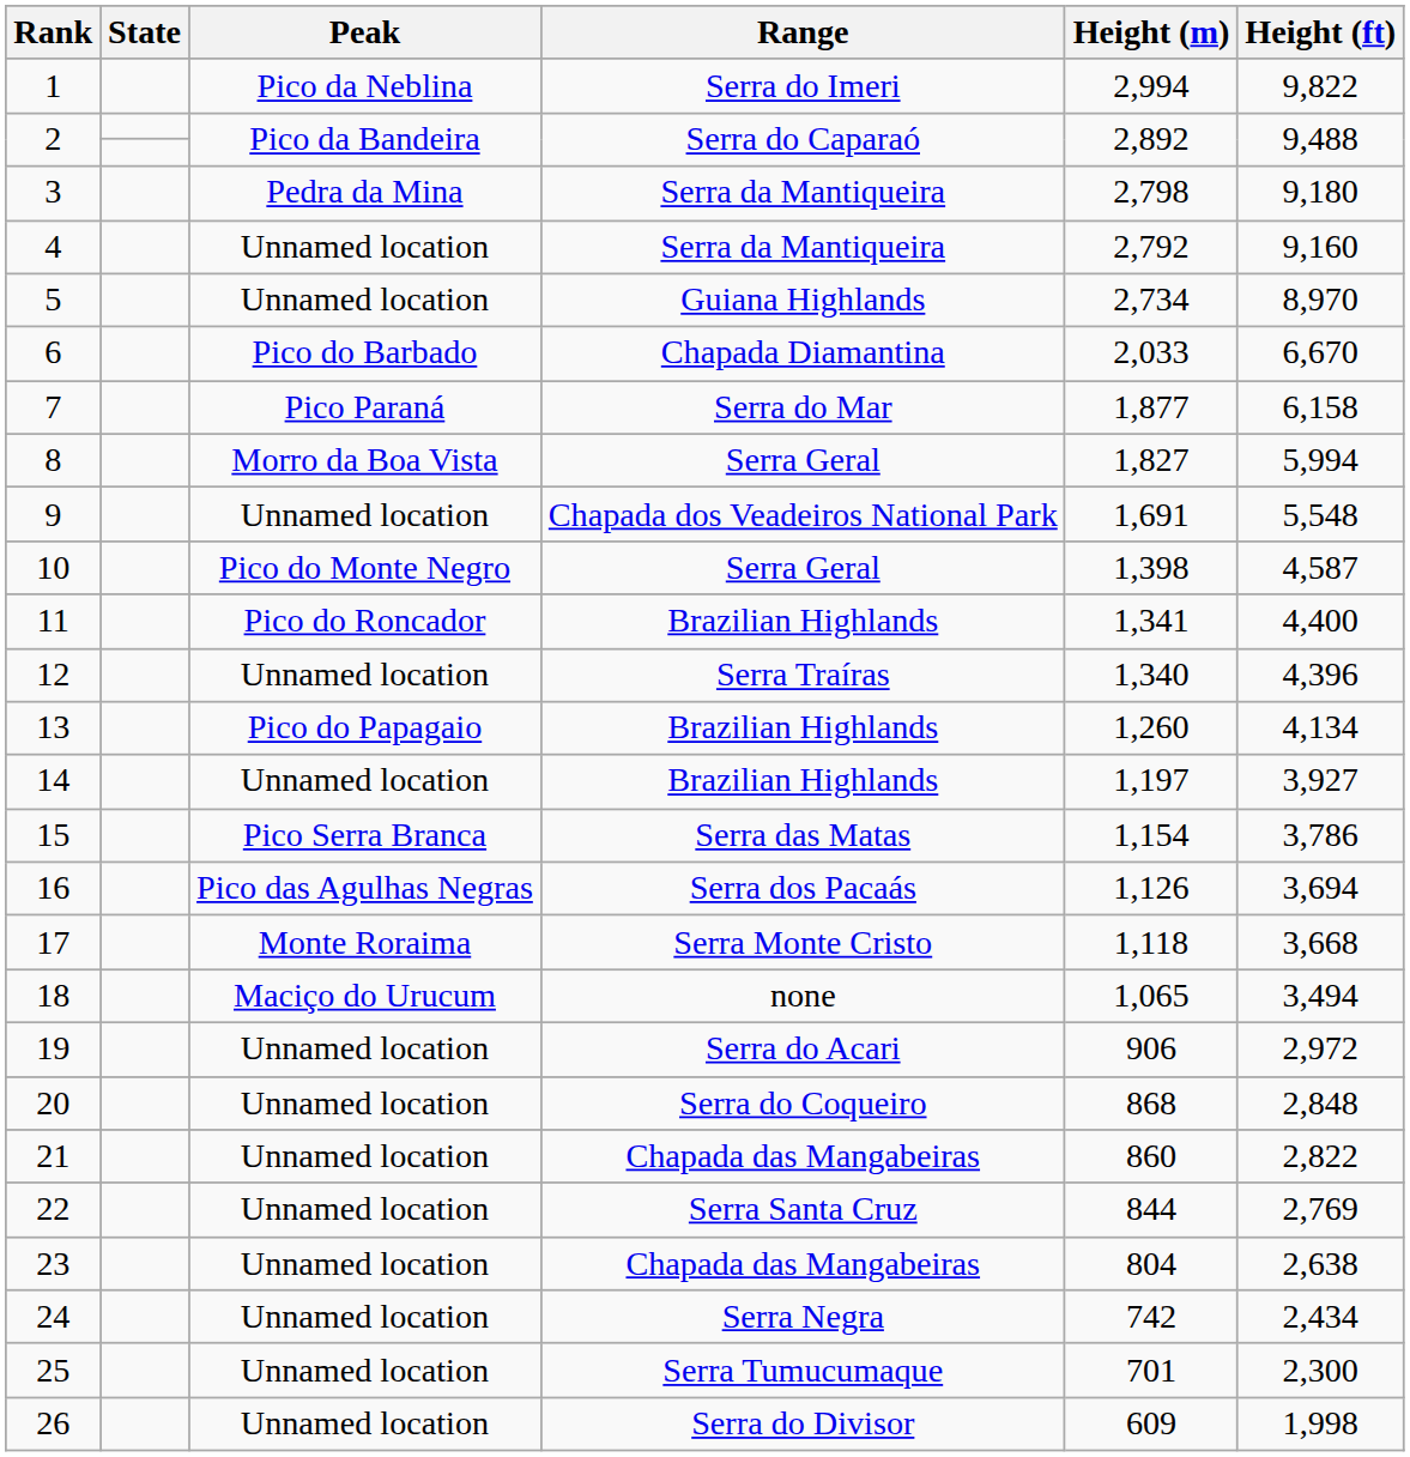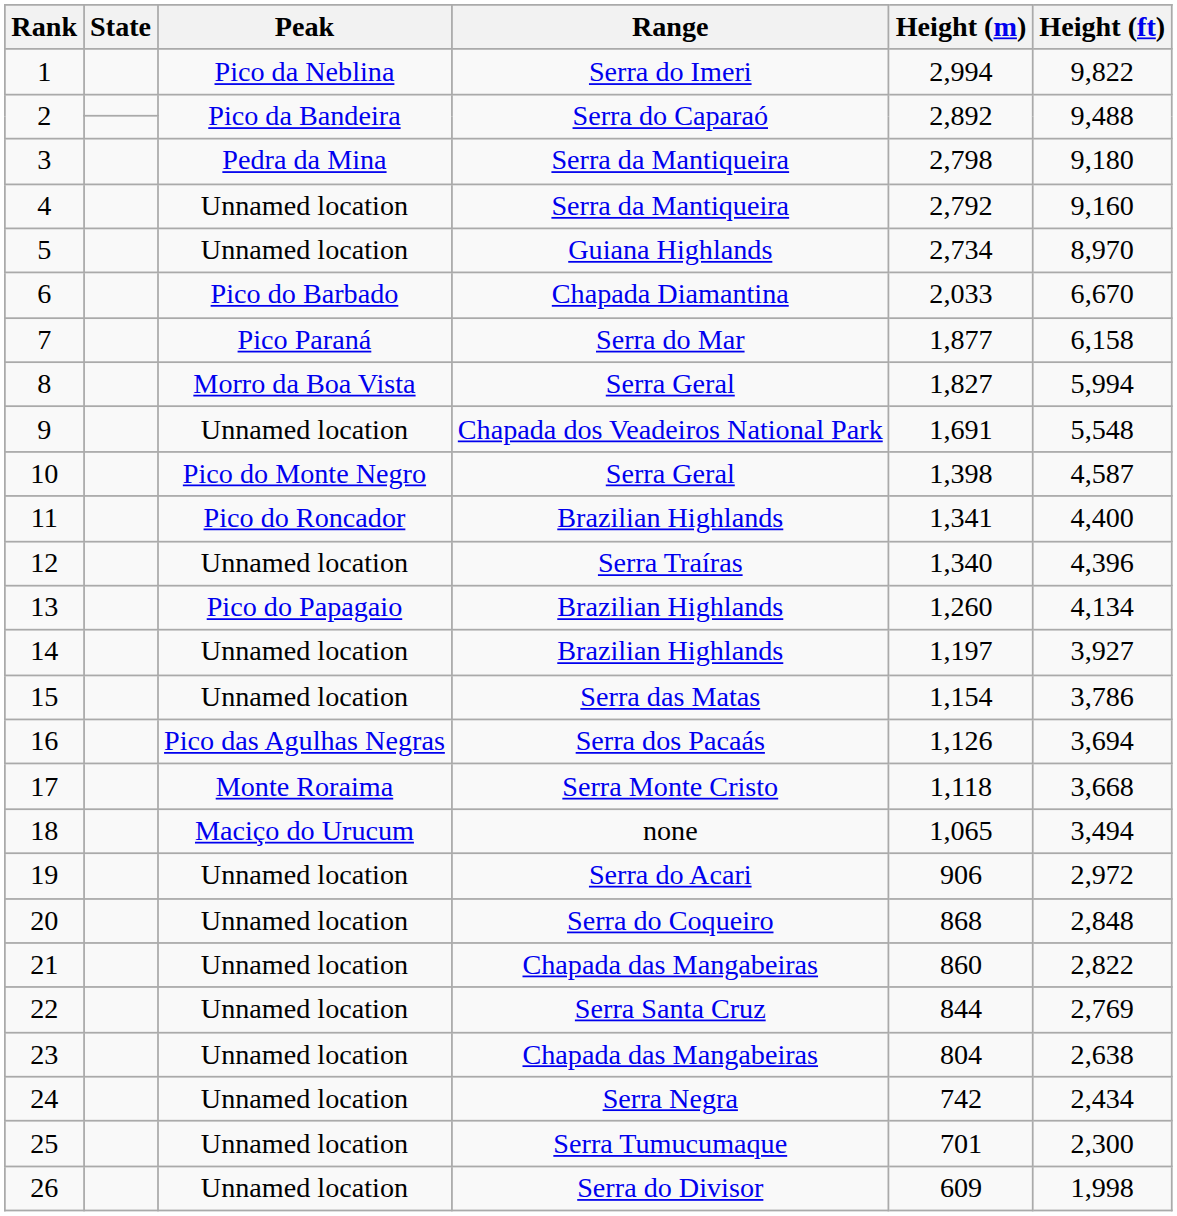15 | Peak: Pico Serra Branca -> Unnamed location
